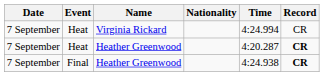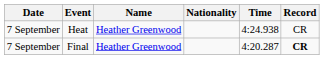- row: 7 September | Heat | Virginia Rickard | 4:24.994 | CR
Heat / Heather Greenwood | Time: 4:20.287 -> 4:24.938
Heat / Heather Greenwood | Record: bold -> normal
Final | Time: 4:24.938 -> 4:20.287
